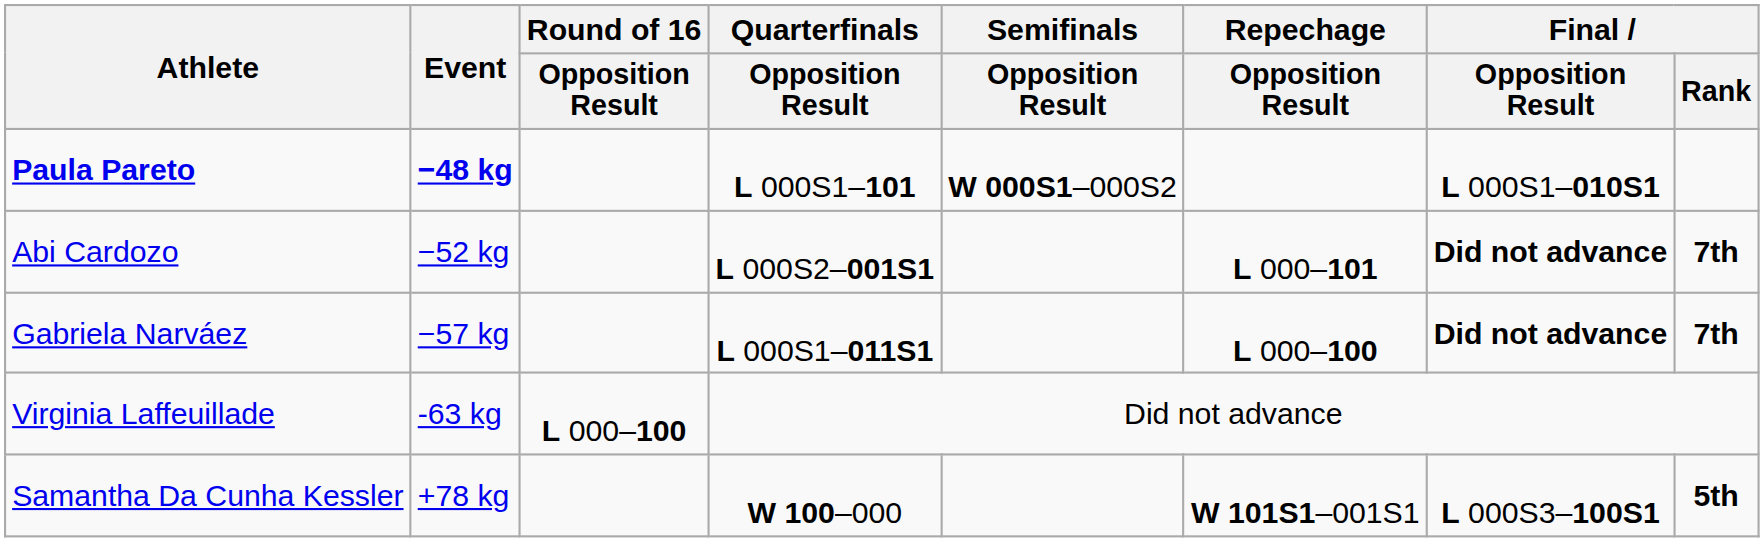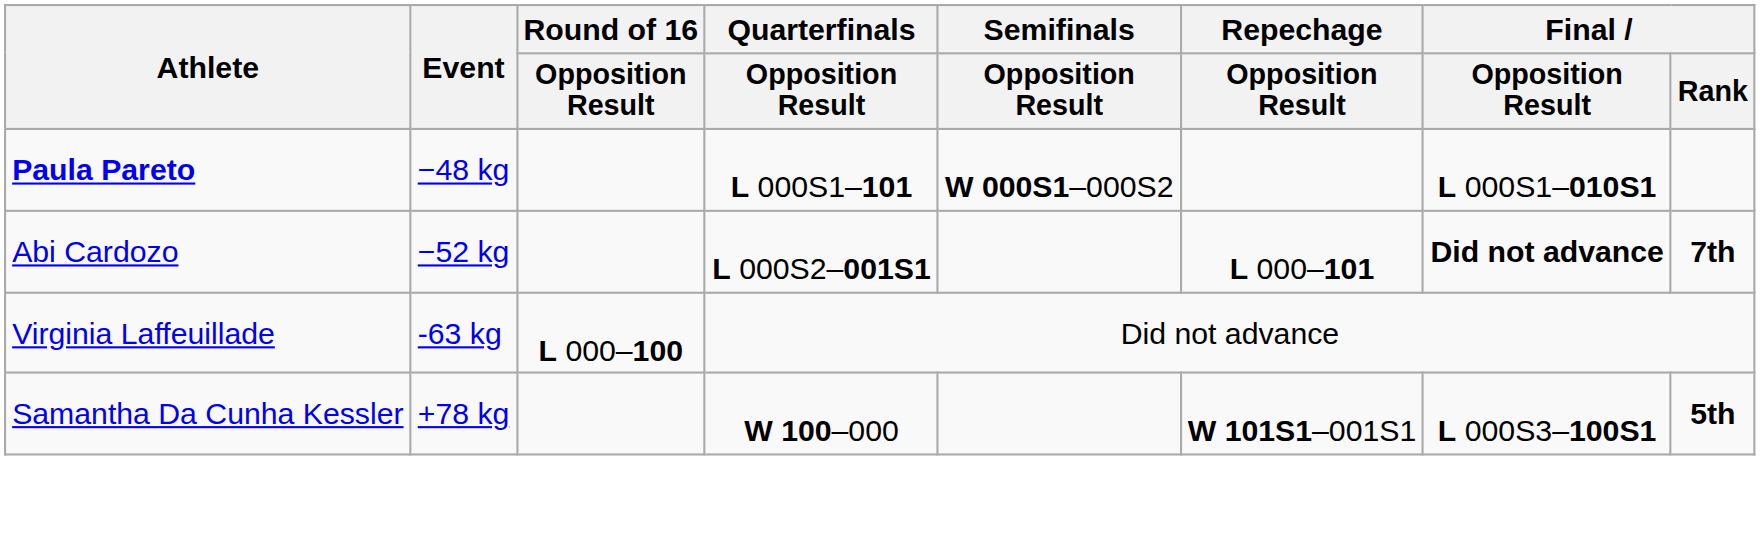Paula Pareto | Event: bold -> normal
- row: Gabriela Narváez | −57 kg | L 000S1–011S1 | L 000–100 | Did not advance | 7th
